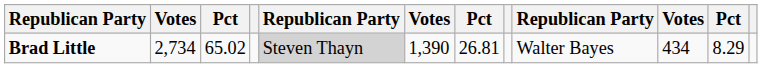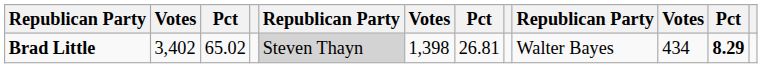Brad Little | column 2: 2,734 -> 3,402
Brad Little | column 6: 1,390 -> 1,398
Brad Little | column 11: normal -> bold
